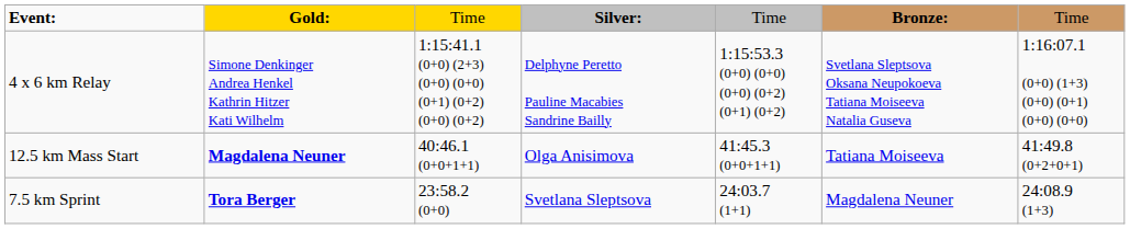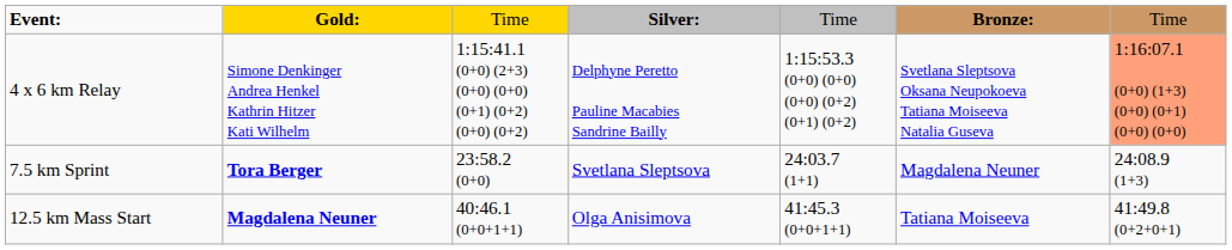4 x 6 km Relay | column 7: no background -> lightsalmon background
rows swapped: 7.5 km Sprint <-> 12.5 km Mass Start
